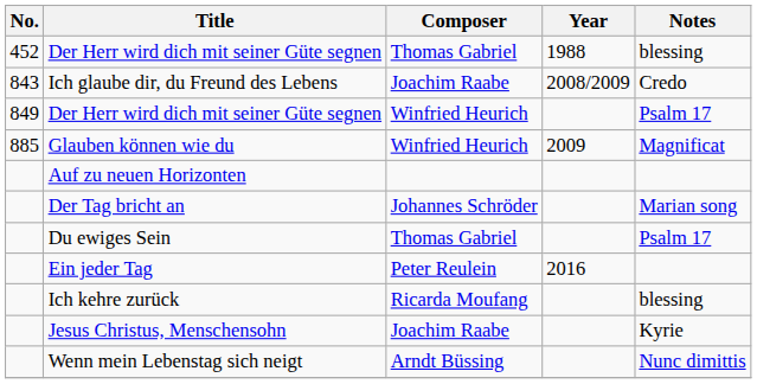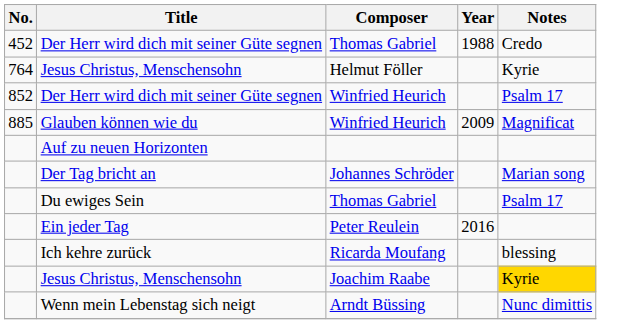Der Herr wird dich mit seiner Güte segnen / Thomas Gabriel | Notes: blessing -> Credo
+ row: 764 | Jesus Christus, Menschensohn | Helmut Föller | Kyrie
- row: 843 | Ich glaube dir, du Freund des Lebens | Joachim Raabe | 2008/2009 | Credo
Der Herr wird dich mit seiner Güte segnen / Winfried Heurich | No.: 849 -> 852
Jesus Christus, Menschensohn / Joachim Raabe | Notes: no background -> gold background
